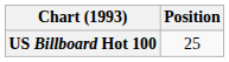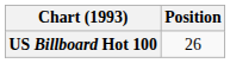US Billboard Hot 100 | Position: 25 -> 26
